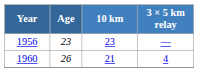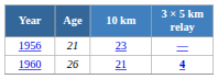1956 | Age: 23 -> 21
1960 | 3 × 5 km relay: normal -> bold
